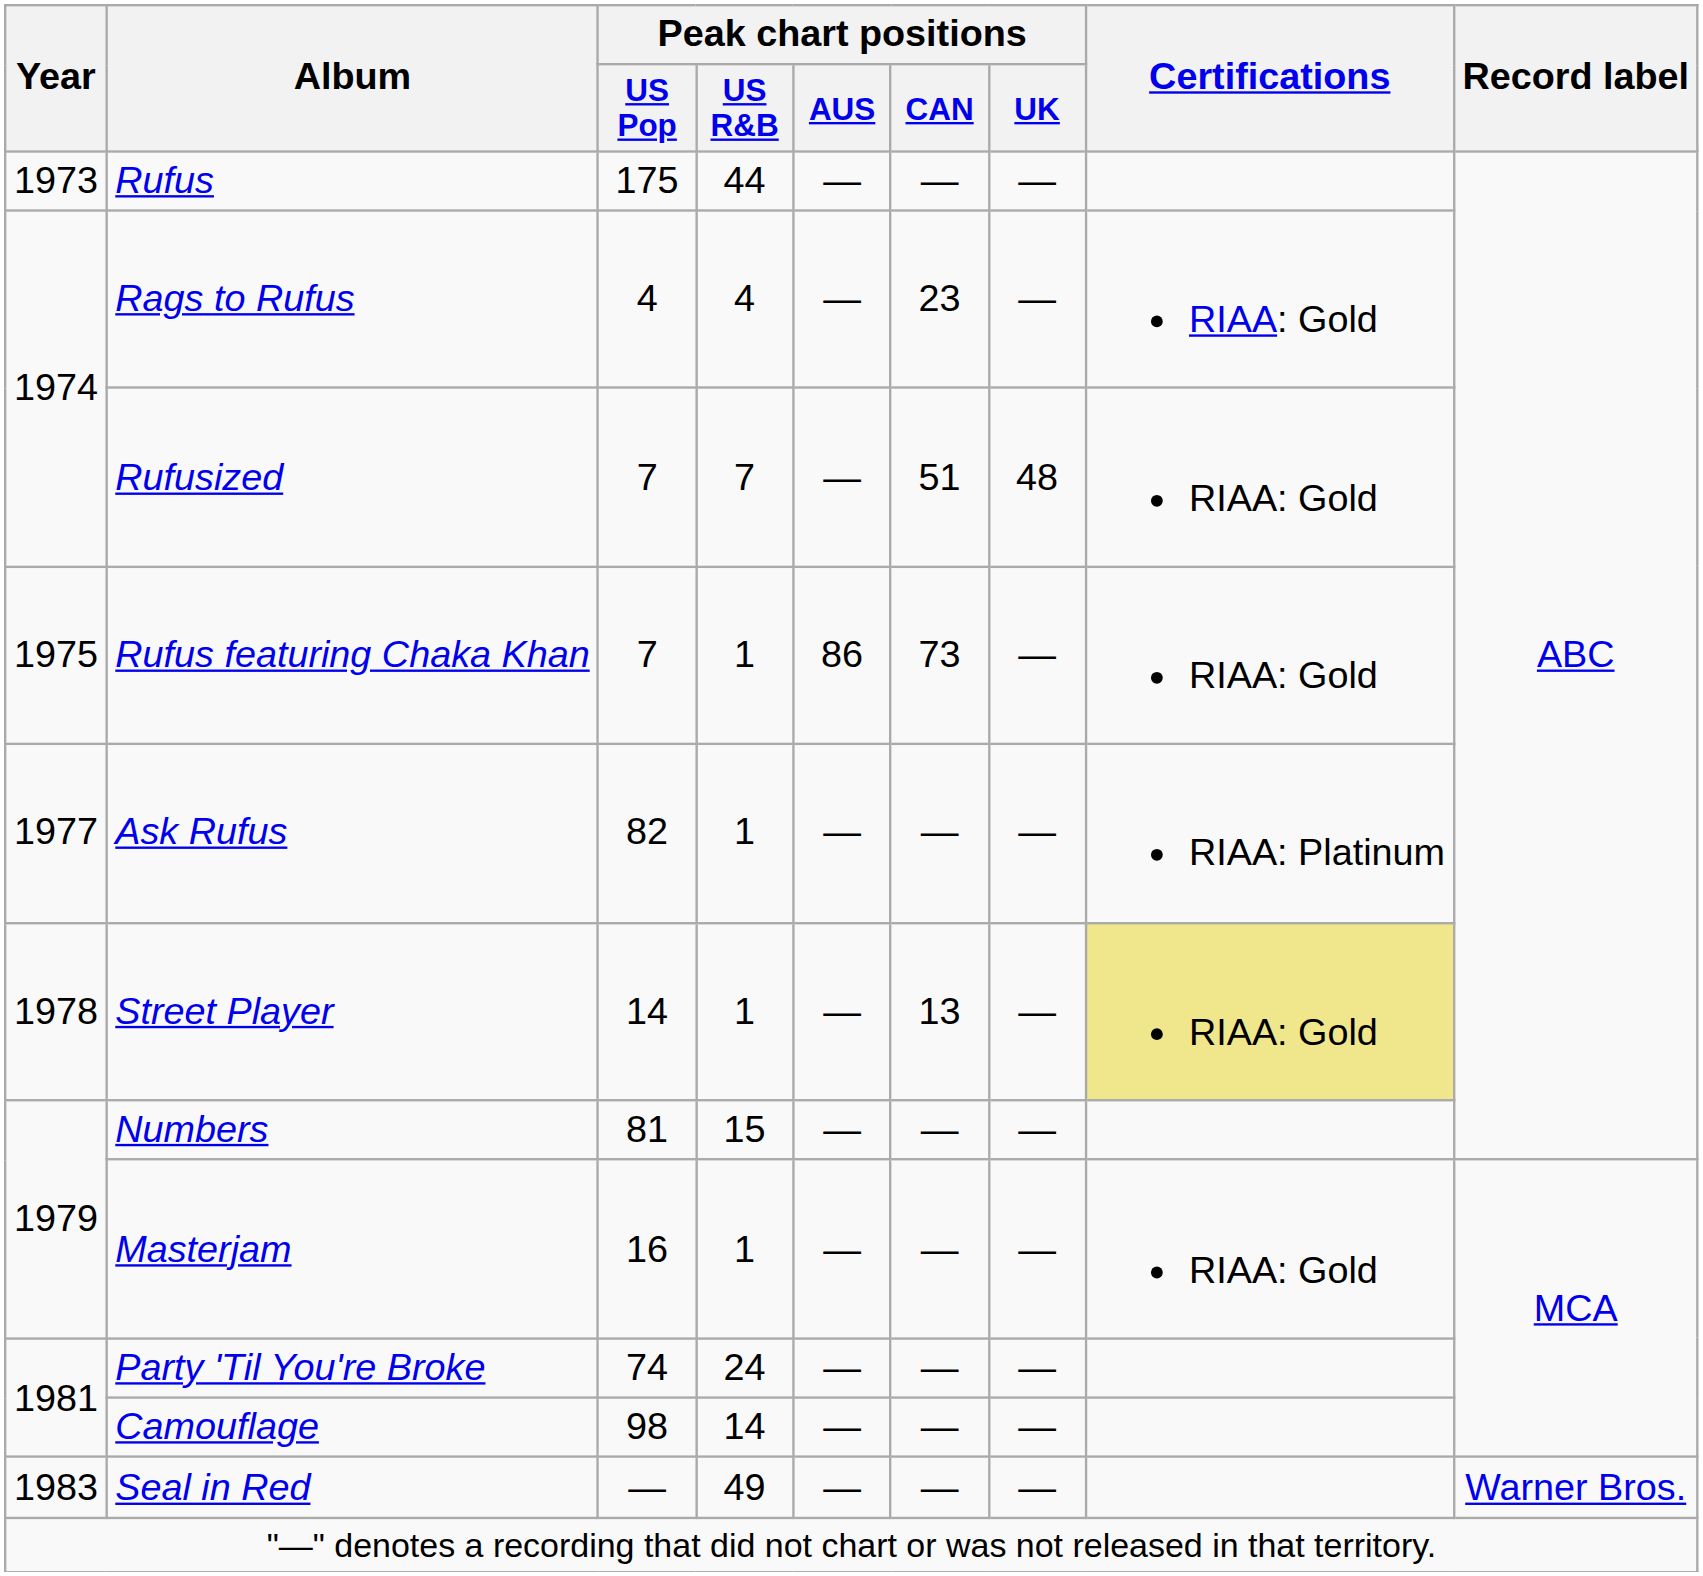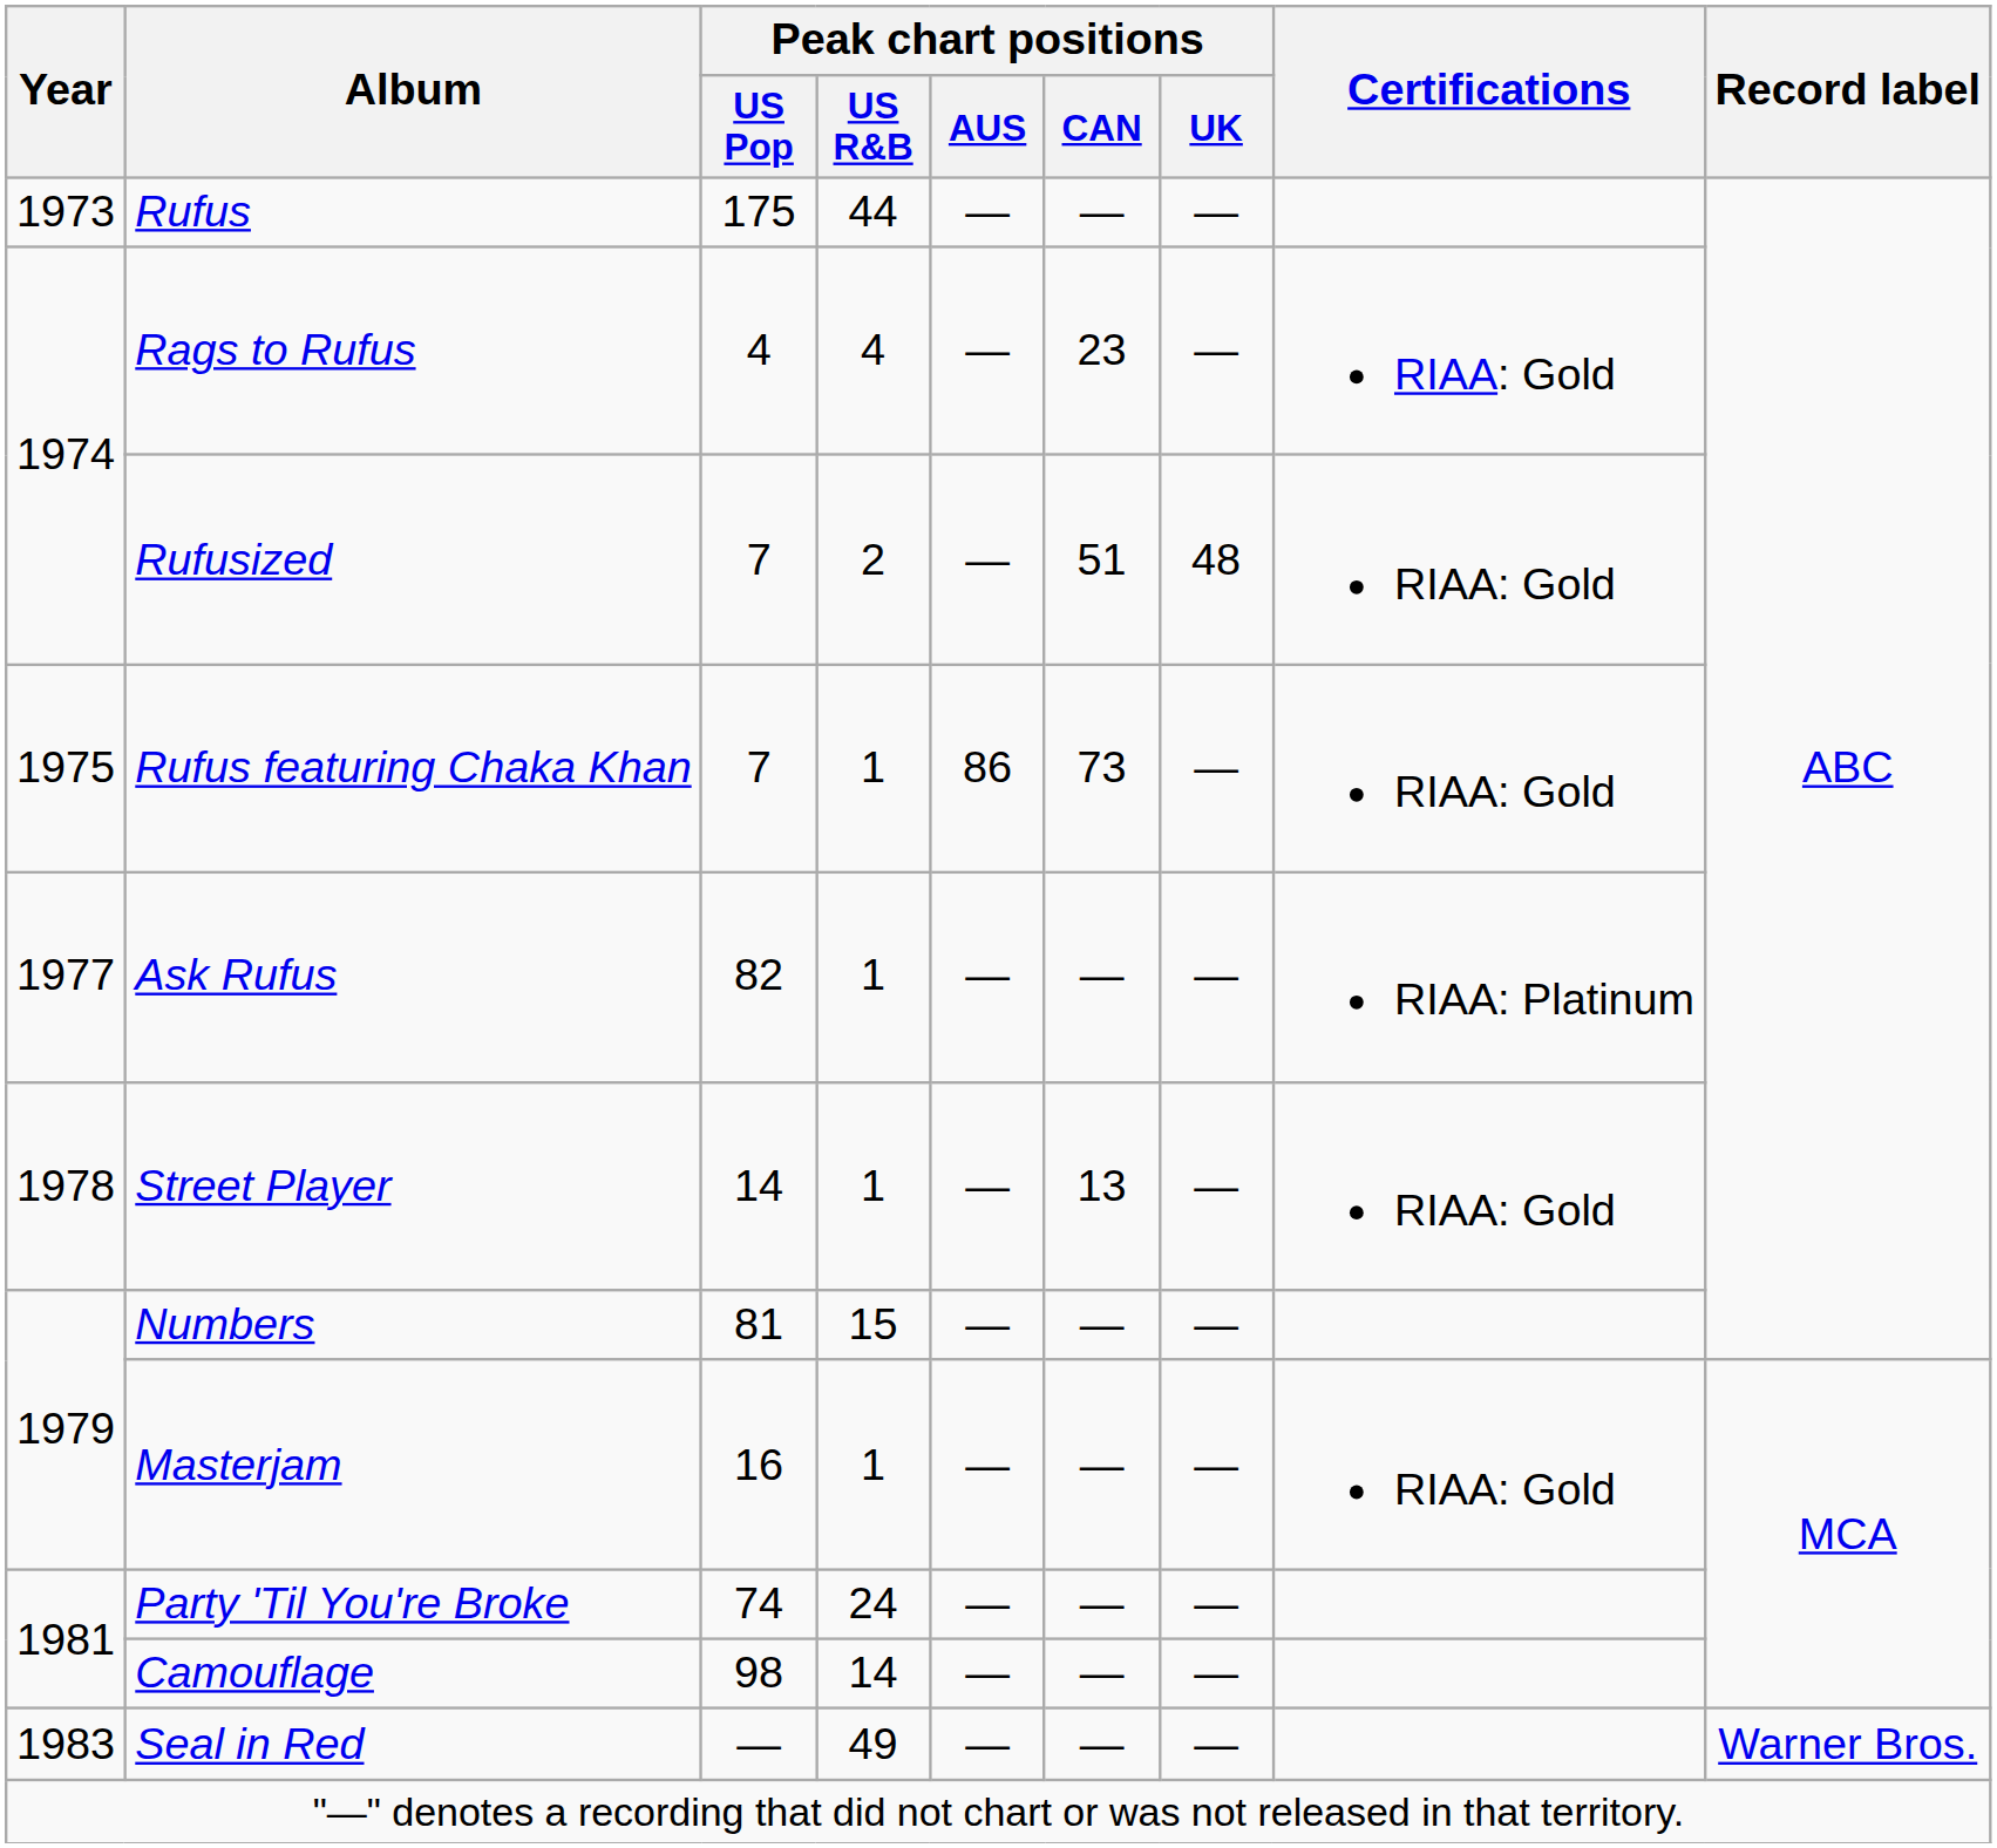Rufusized | Peak chart positions / US R&B: 7 -> 2
Street Player | Certifications: khaki background -> no background
